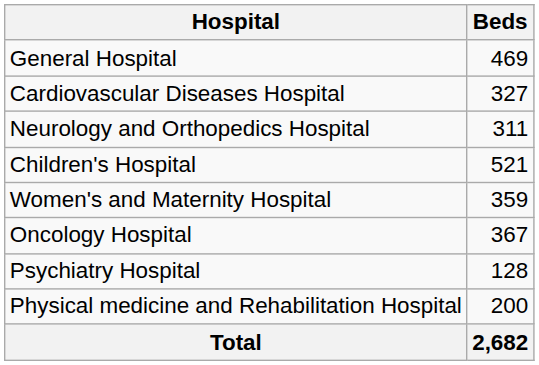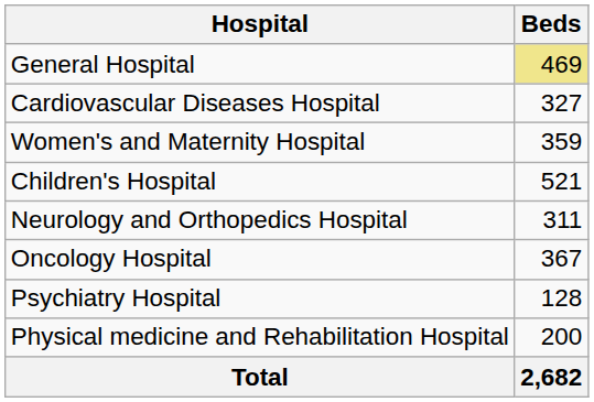General Hospital | Beds: no background -> khaki background
rows swapped: Neurology and Orthopedics Hospital <-> Women's and Maternity Hospital
